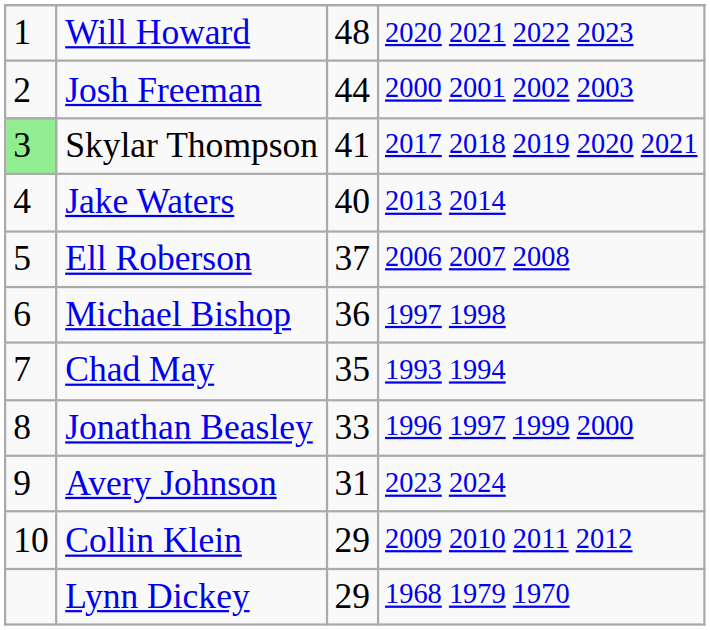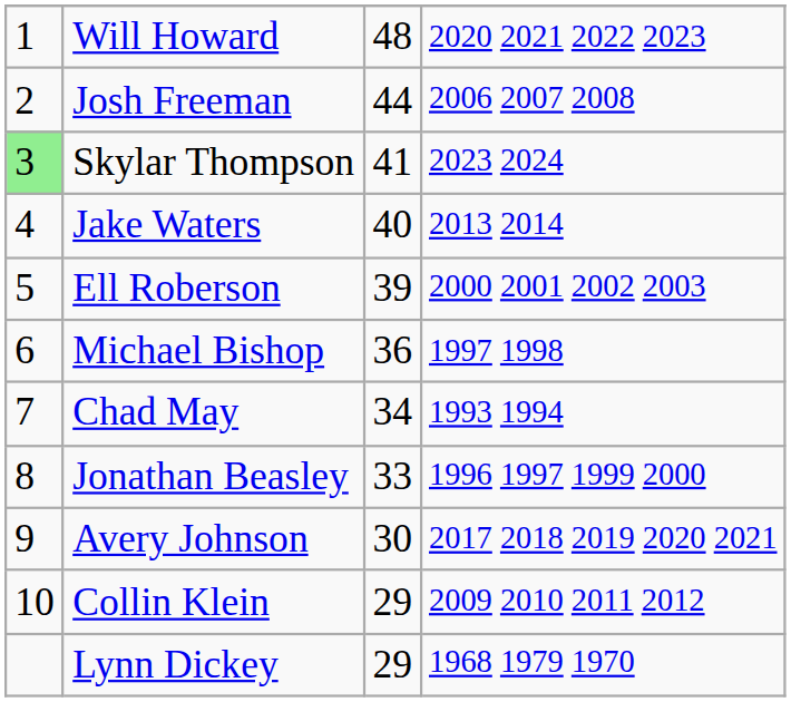Josh Freeman | column 4: 2000 2001 2002 2003 -> 2006 2007 2008
Skylar Thompson | column 4: 2017 2018 2019 2020 2021 -> 2023 2024
Ell Roberson | column 3: 37 -> 39
Ell Roberson | column 4: 2006 2007 2008 -> 2000 2001 2002 2003
Chad May | column 3: 35 -> 34
Avery Johnson | column 3: 31 -> 30
Avery Johnson | column 4: 2023 2024 -> 2017 2018 2019 2020 2021
